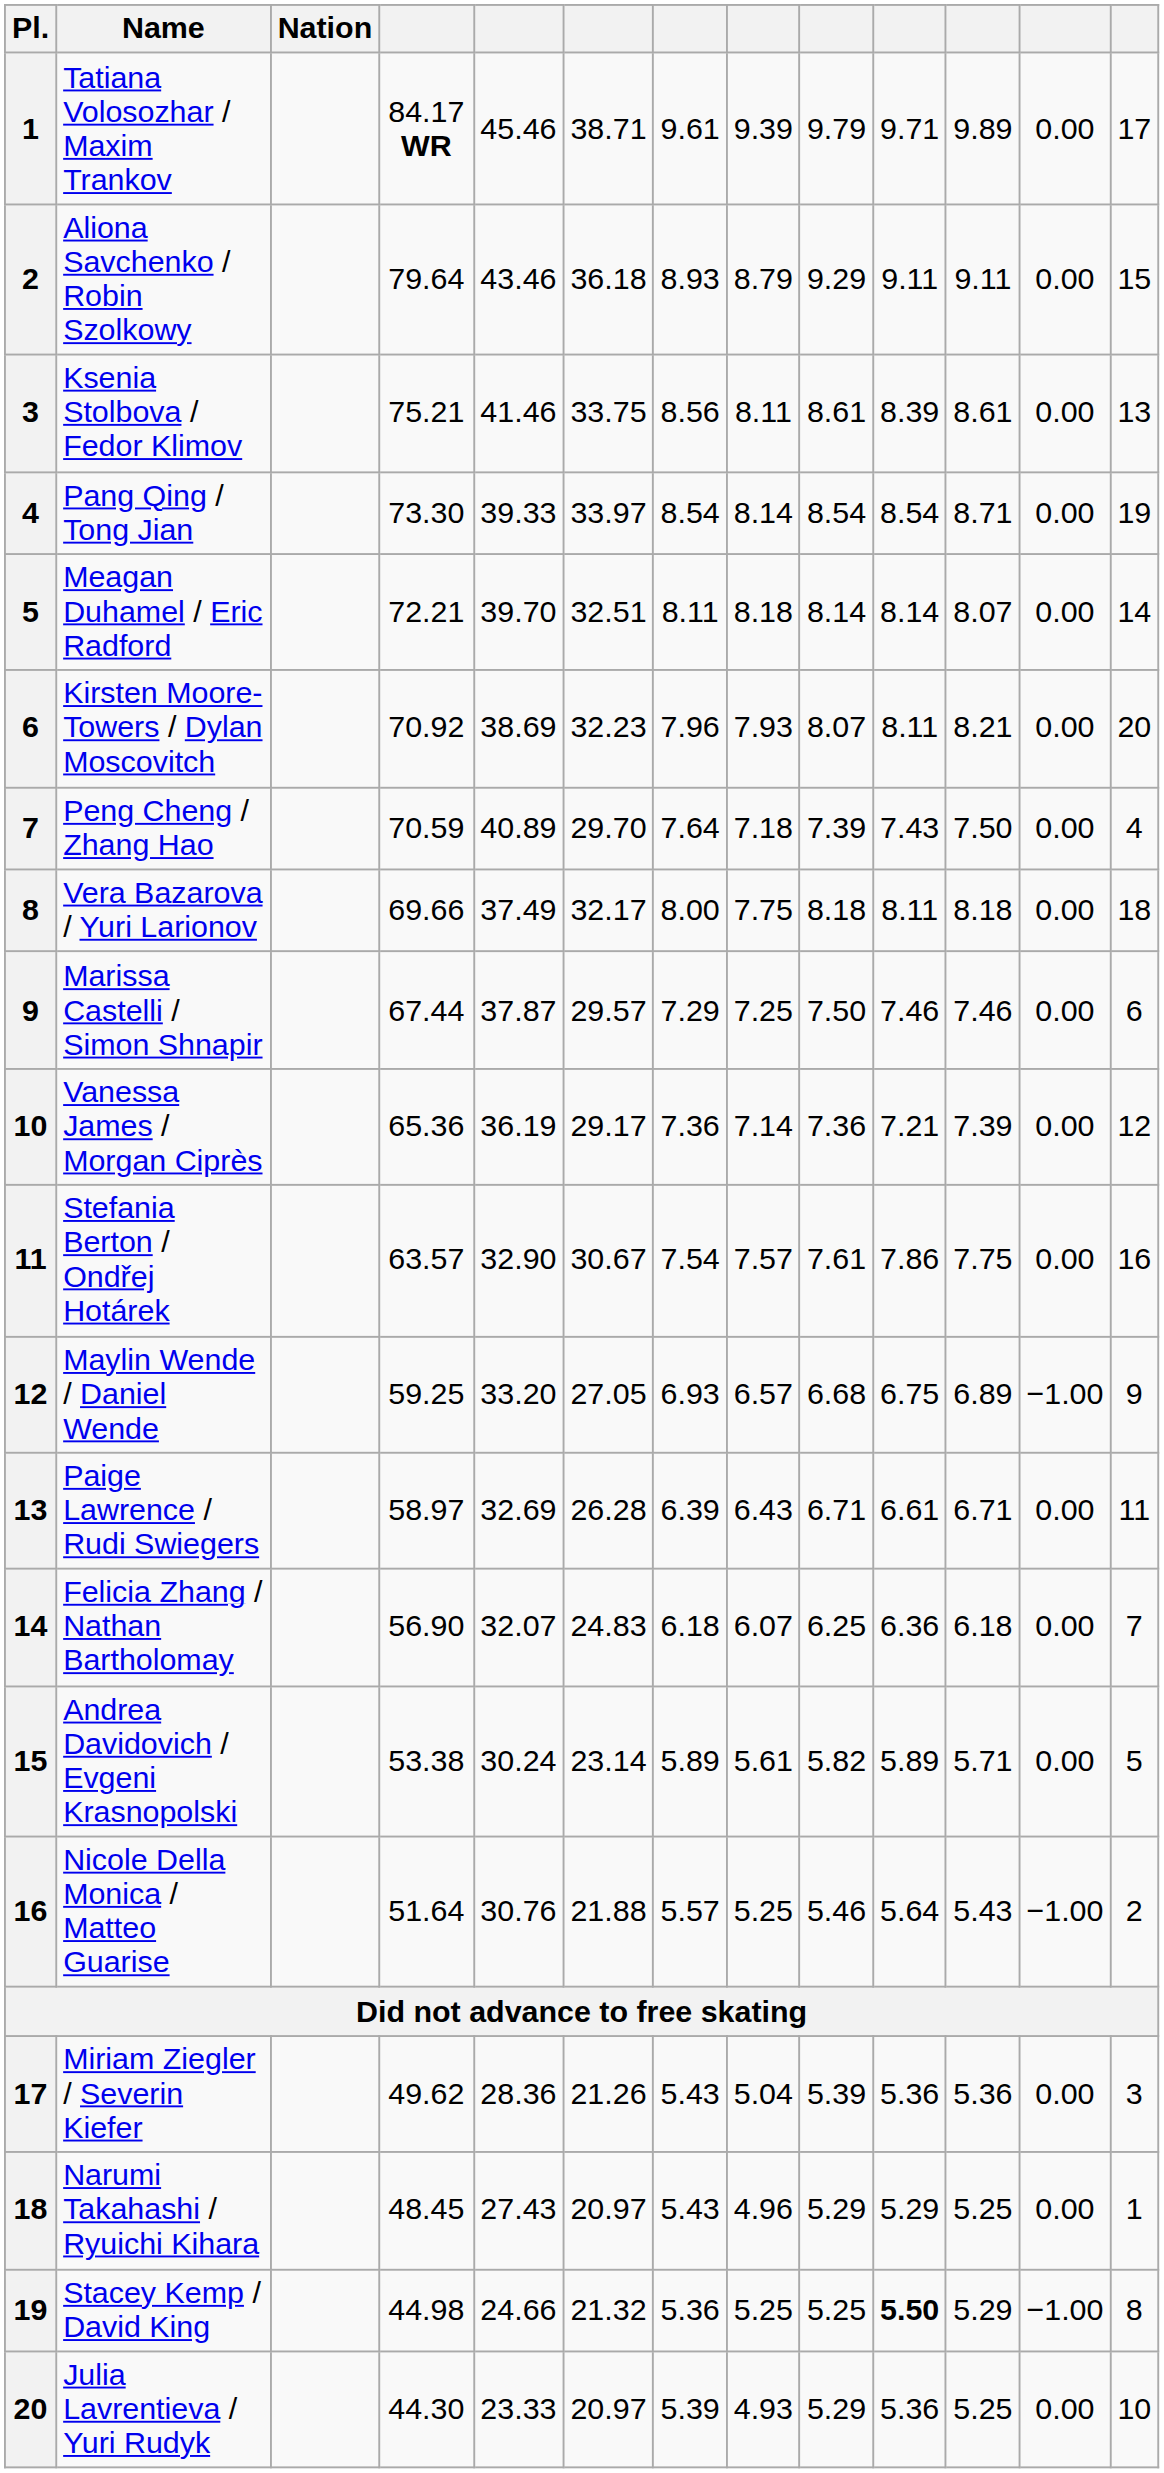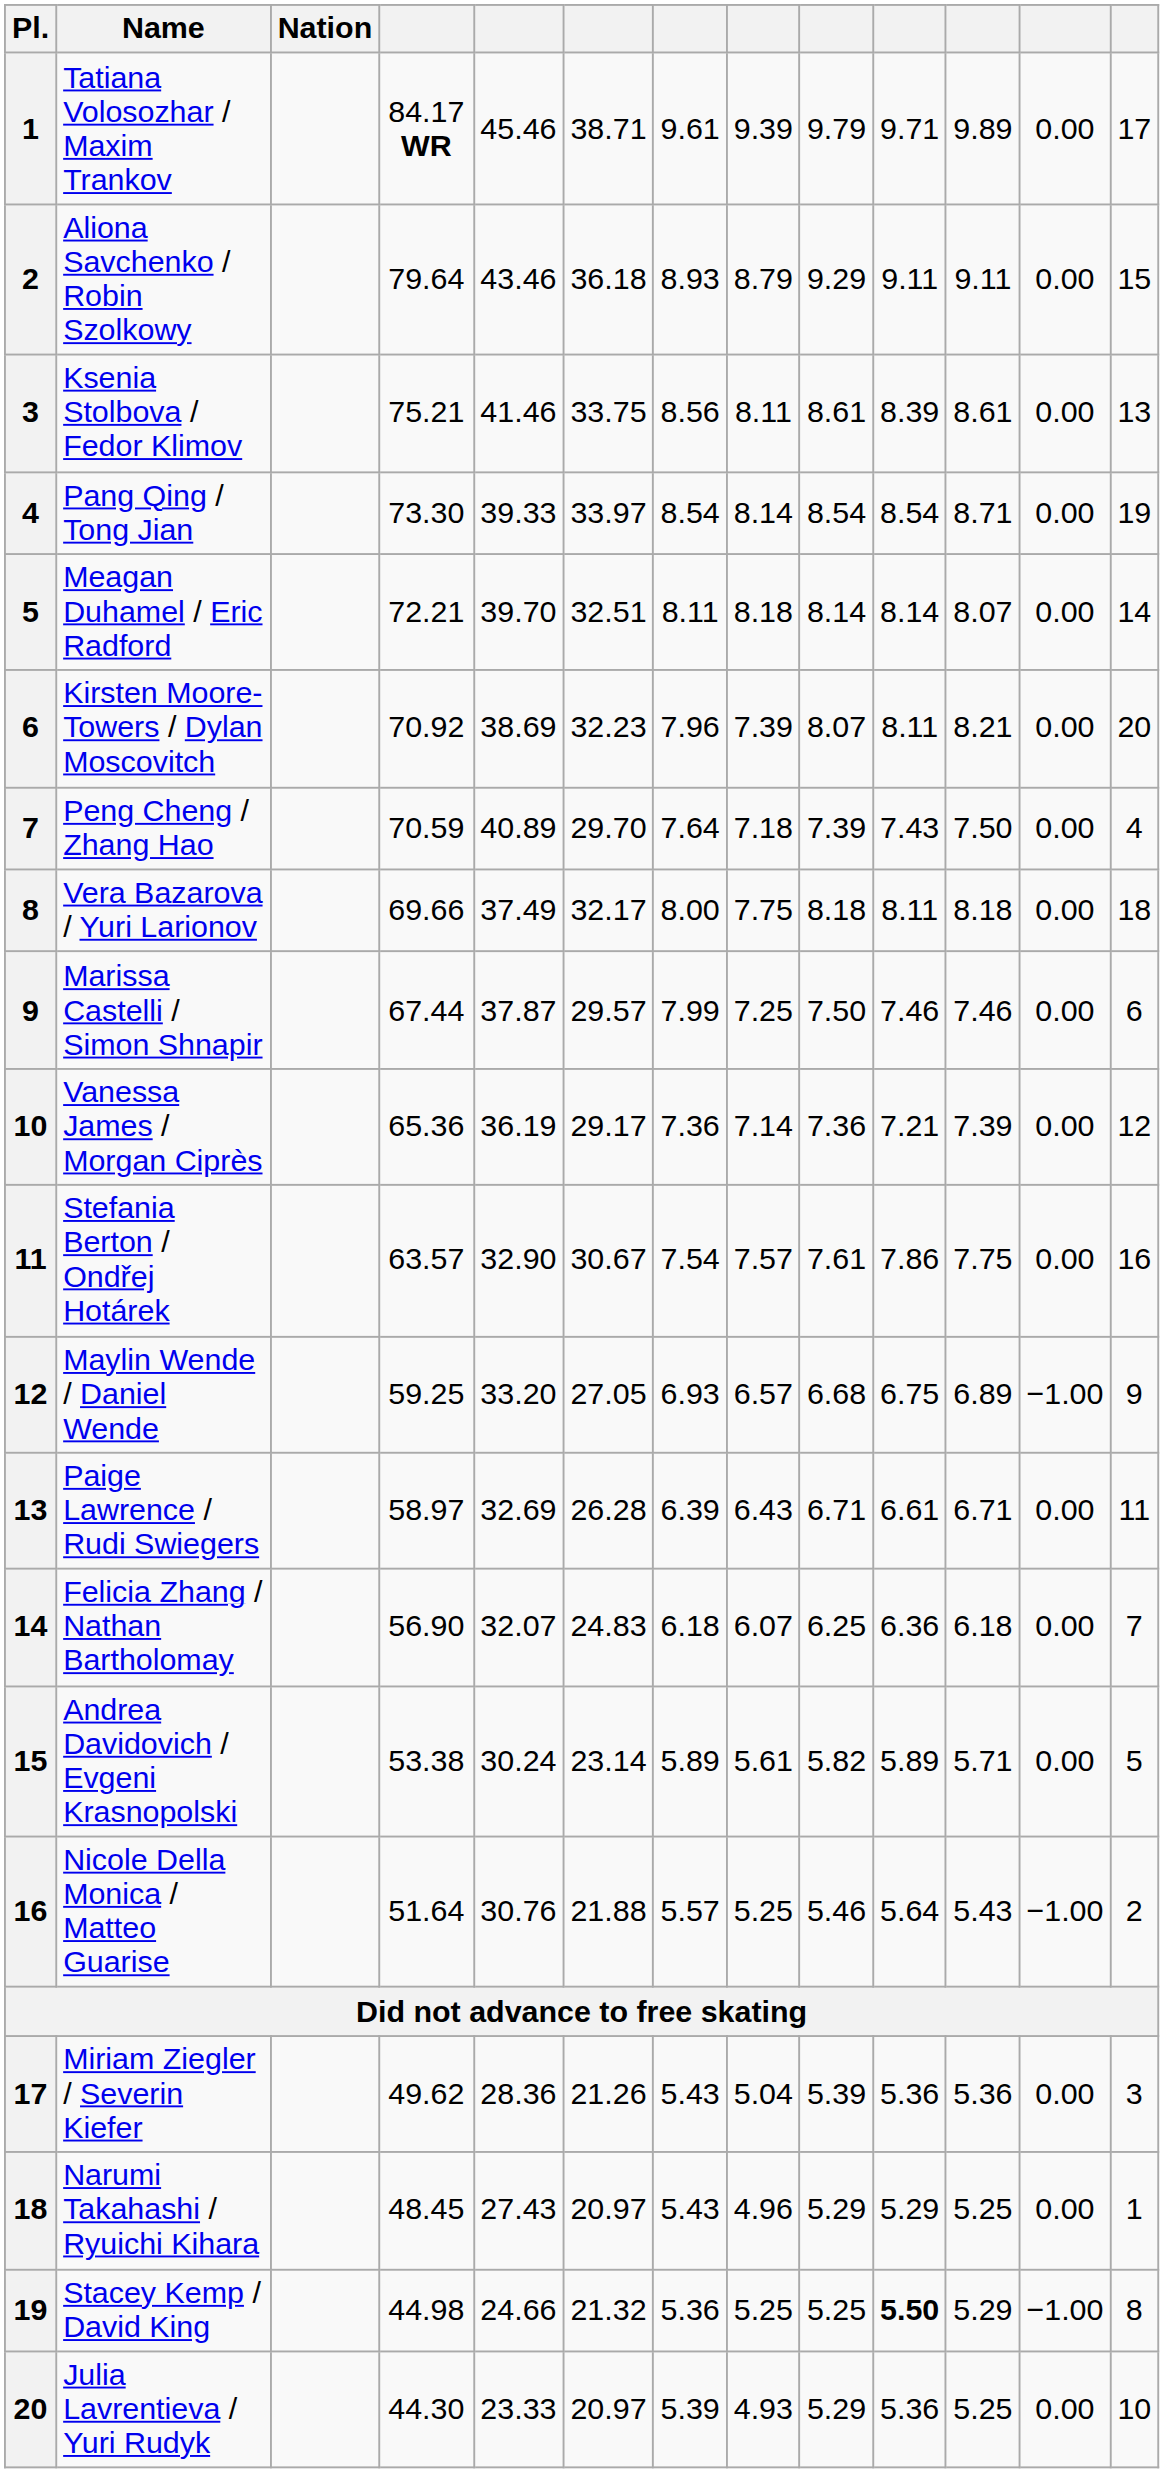Kirsten Moore-Towers / Dylan Moscovitch | column 8: 7.93 -> 7.39
Marissa Castelli / Simon Shnapir | column 7: 7.29 -> 7.99
